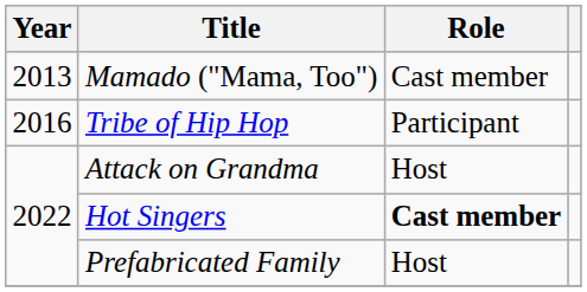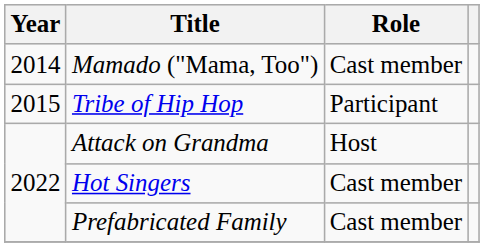Mamado ("Mama, Too") | Year: 2013 -> 2014
Tribe of Hip Hop | Year: 2016 -> 2015
Hot Singers | Role: bold -> normal
Prefabricated Family | Role: Host -> Cast member
